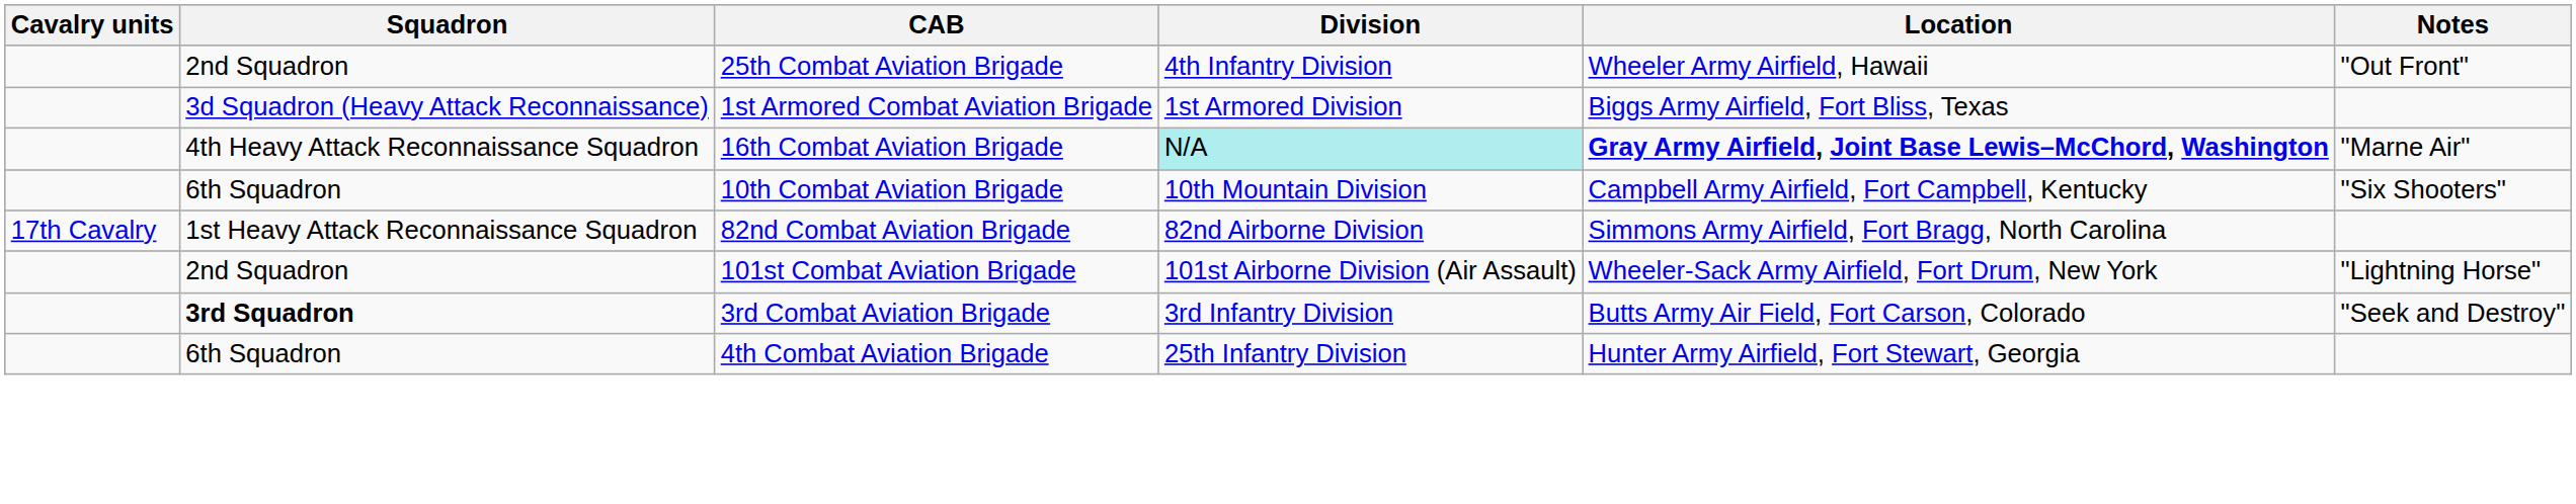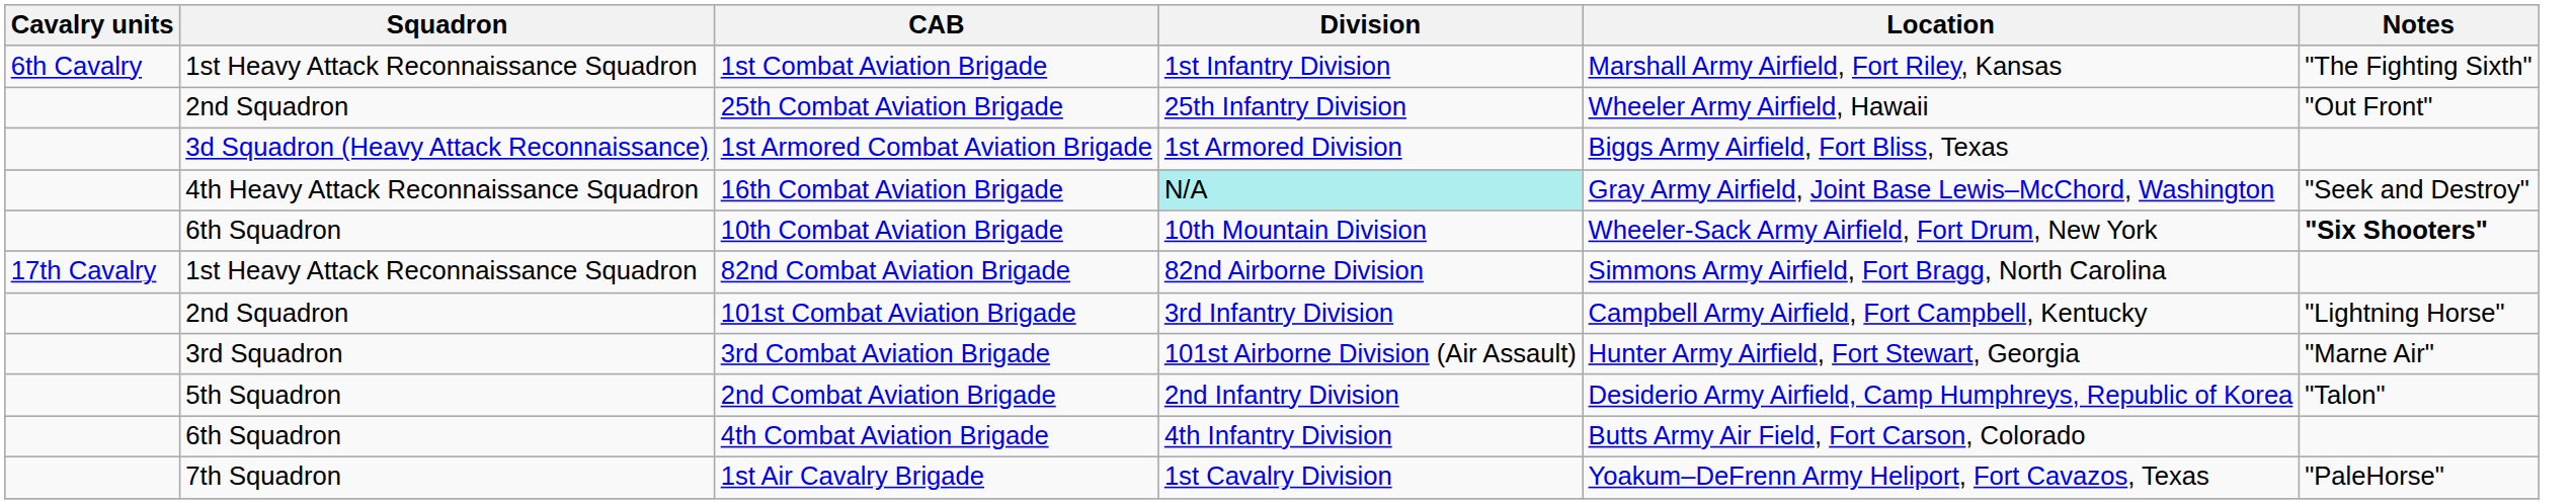+ row: 6th Cavalry | 1st Heavy Attack Reconnaissance Squadron | 1st Combat Aviation Brigade | 1st Infantry Division | Marshall Army Airfield, Fort Riley, Kansas | "The Fighting Sixth"
25th Combat Aviation Brigade | Division: 4th Infantry Division -> 25th Infantry Division
16th Combat Aviation Brigade | Location: bold -> normal
16th Combat Aviation Brigade | Notes: "Marne Air" -> "Seek and Destroy"
10th Combat Aviation Brigade | Location: Campbell Army Airfield, Fort Campbell, Kentucky -> Wheeler-Sack Army Airfield, Fort Drum, New York
10th Combat Aviation Brigade | Notes: normal -> bold
101st Combat Aviation Brigade | Division: 101st Airborne Division (Air Assault) -> 3rd Infantry Division
101st Combat Aviation Brigade | Location: Wheeler-Sack Army Airfield, Fort Drum, New York -> Campbell Army Airfield, Fort Campbell, Kentucky
3rd Combat Aviation Brigade | Squadron: bold -> normal
3rd Combat Aviation Brigade | Division: 3rd Infantry Division -> 101st Airborne Division (Air Assault)
3rd Combat Aviation Brigade | Location: Butts Army Air Field, Fort Carson, Colorado -> Hunter Army Airfield, Fort Stewart, Georgia
3rd Combat Aviation Brigade | Notes: "Seek and Destroy" -> "Marne Air"
+ row: 5th Squadron | 2nd Combat Aviation Brigade | 2nd Infantry Division | Desiderio Army Airfield, Camp Humphreys, Republic of Korea | "Talon"
4th Combat Aviation Brigade | Division: 25th Infantry Division -> 4th Infantry Division
4th Combat Aviation Brigade | Location: Hunter Army Airfield, Fort Stewart, Georgia -> Butts Army Air Field, Fort Carson, Colorado
+ row: 7th Squadron | 1st Air Cavalry Brigade | 1st Cavalry Division | Yoakum–DeFrenn Army Heliport, Fort Cavazos, Texas | "PaleHorse"
